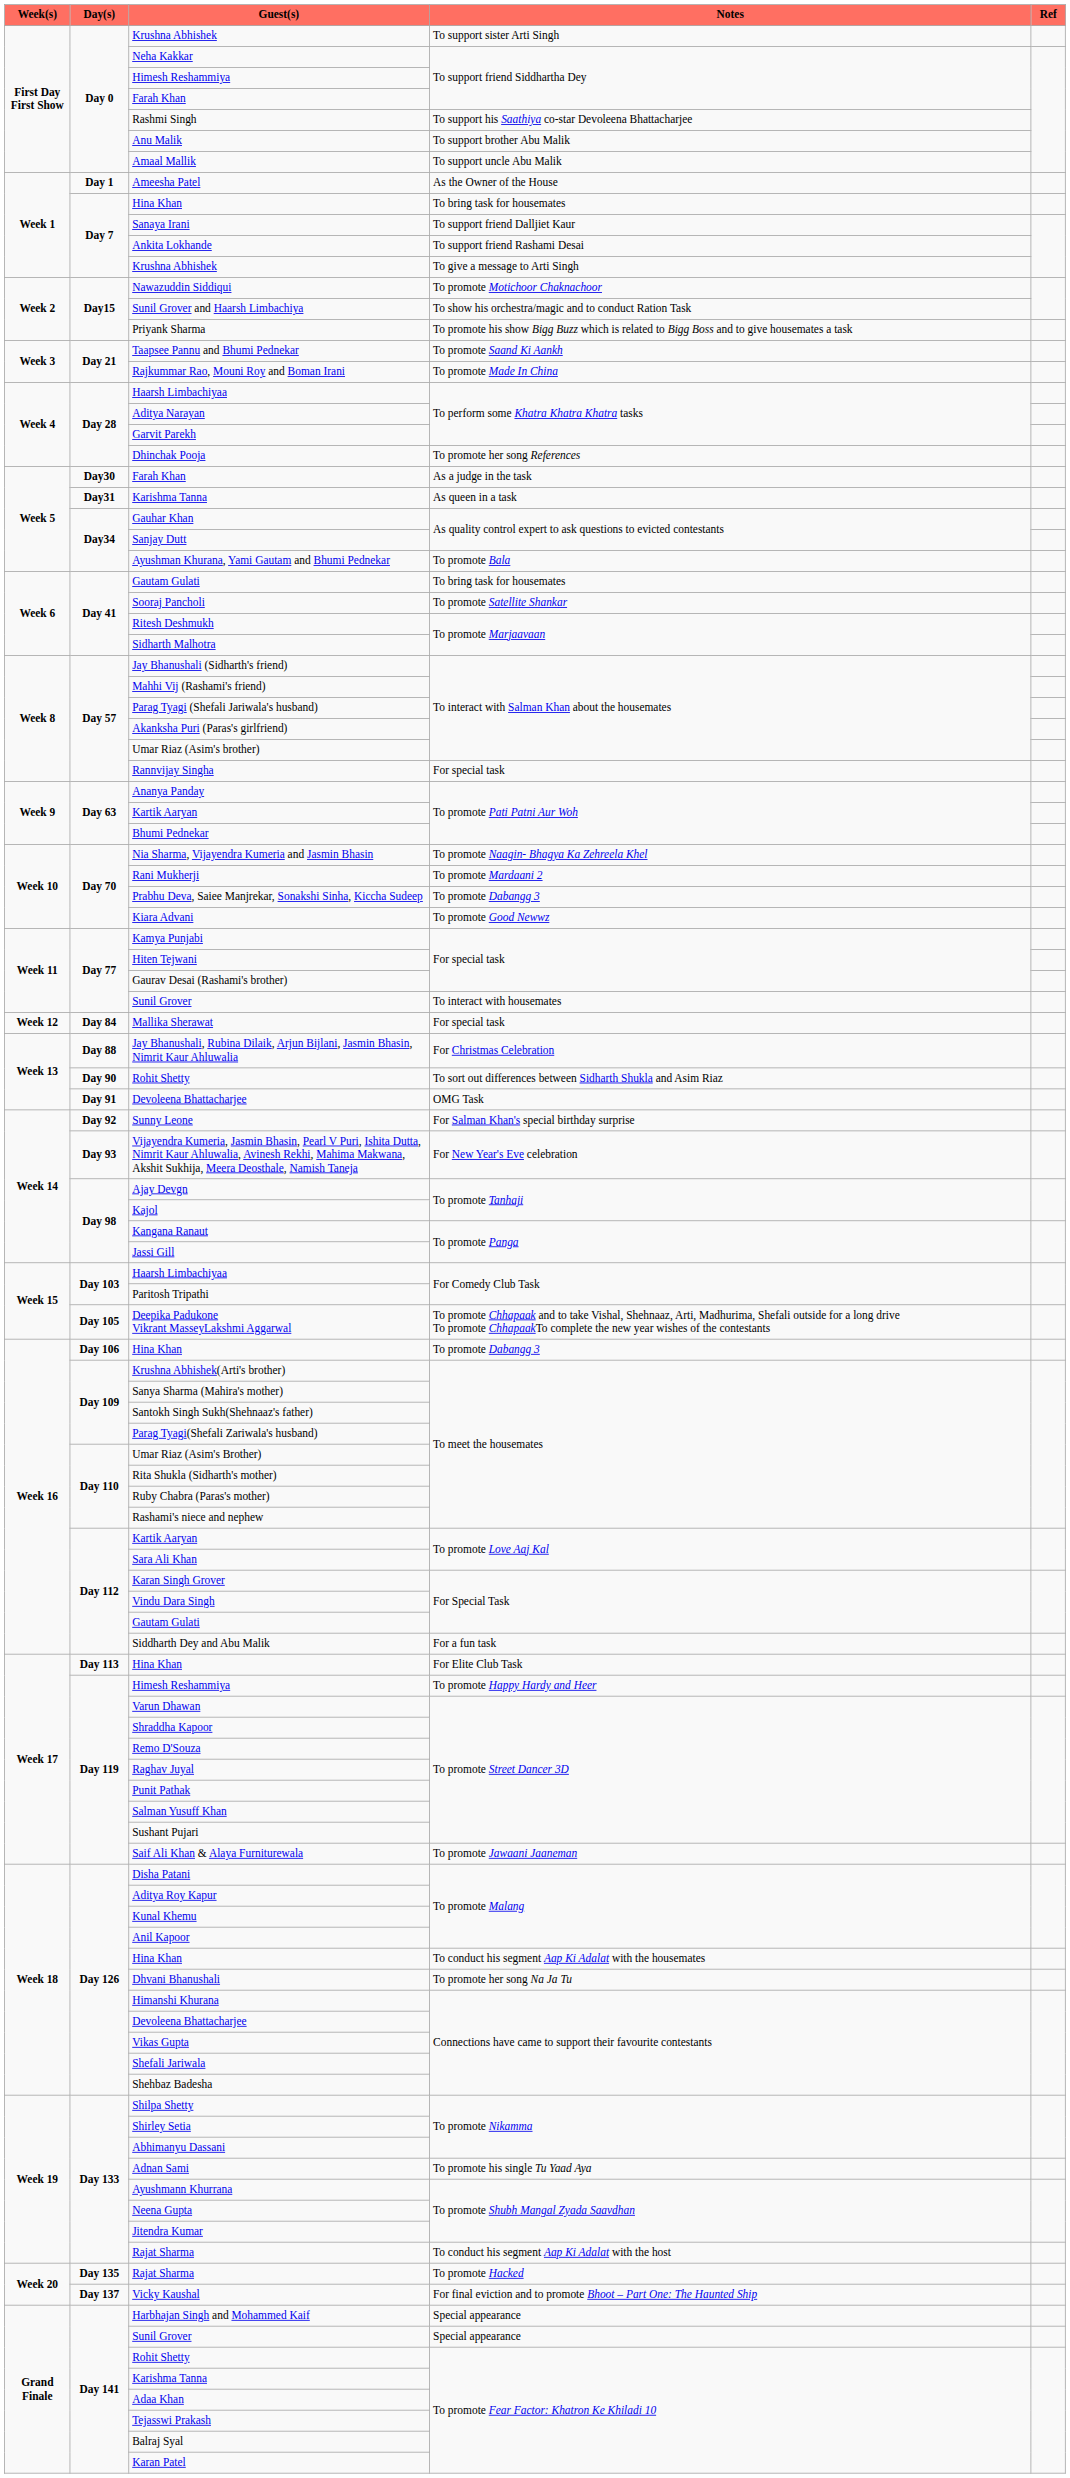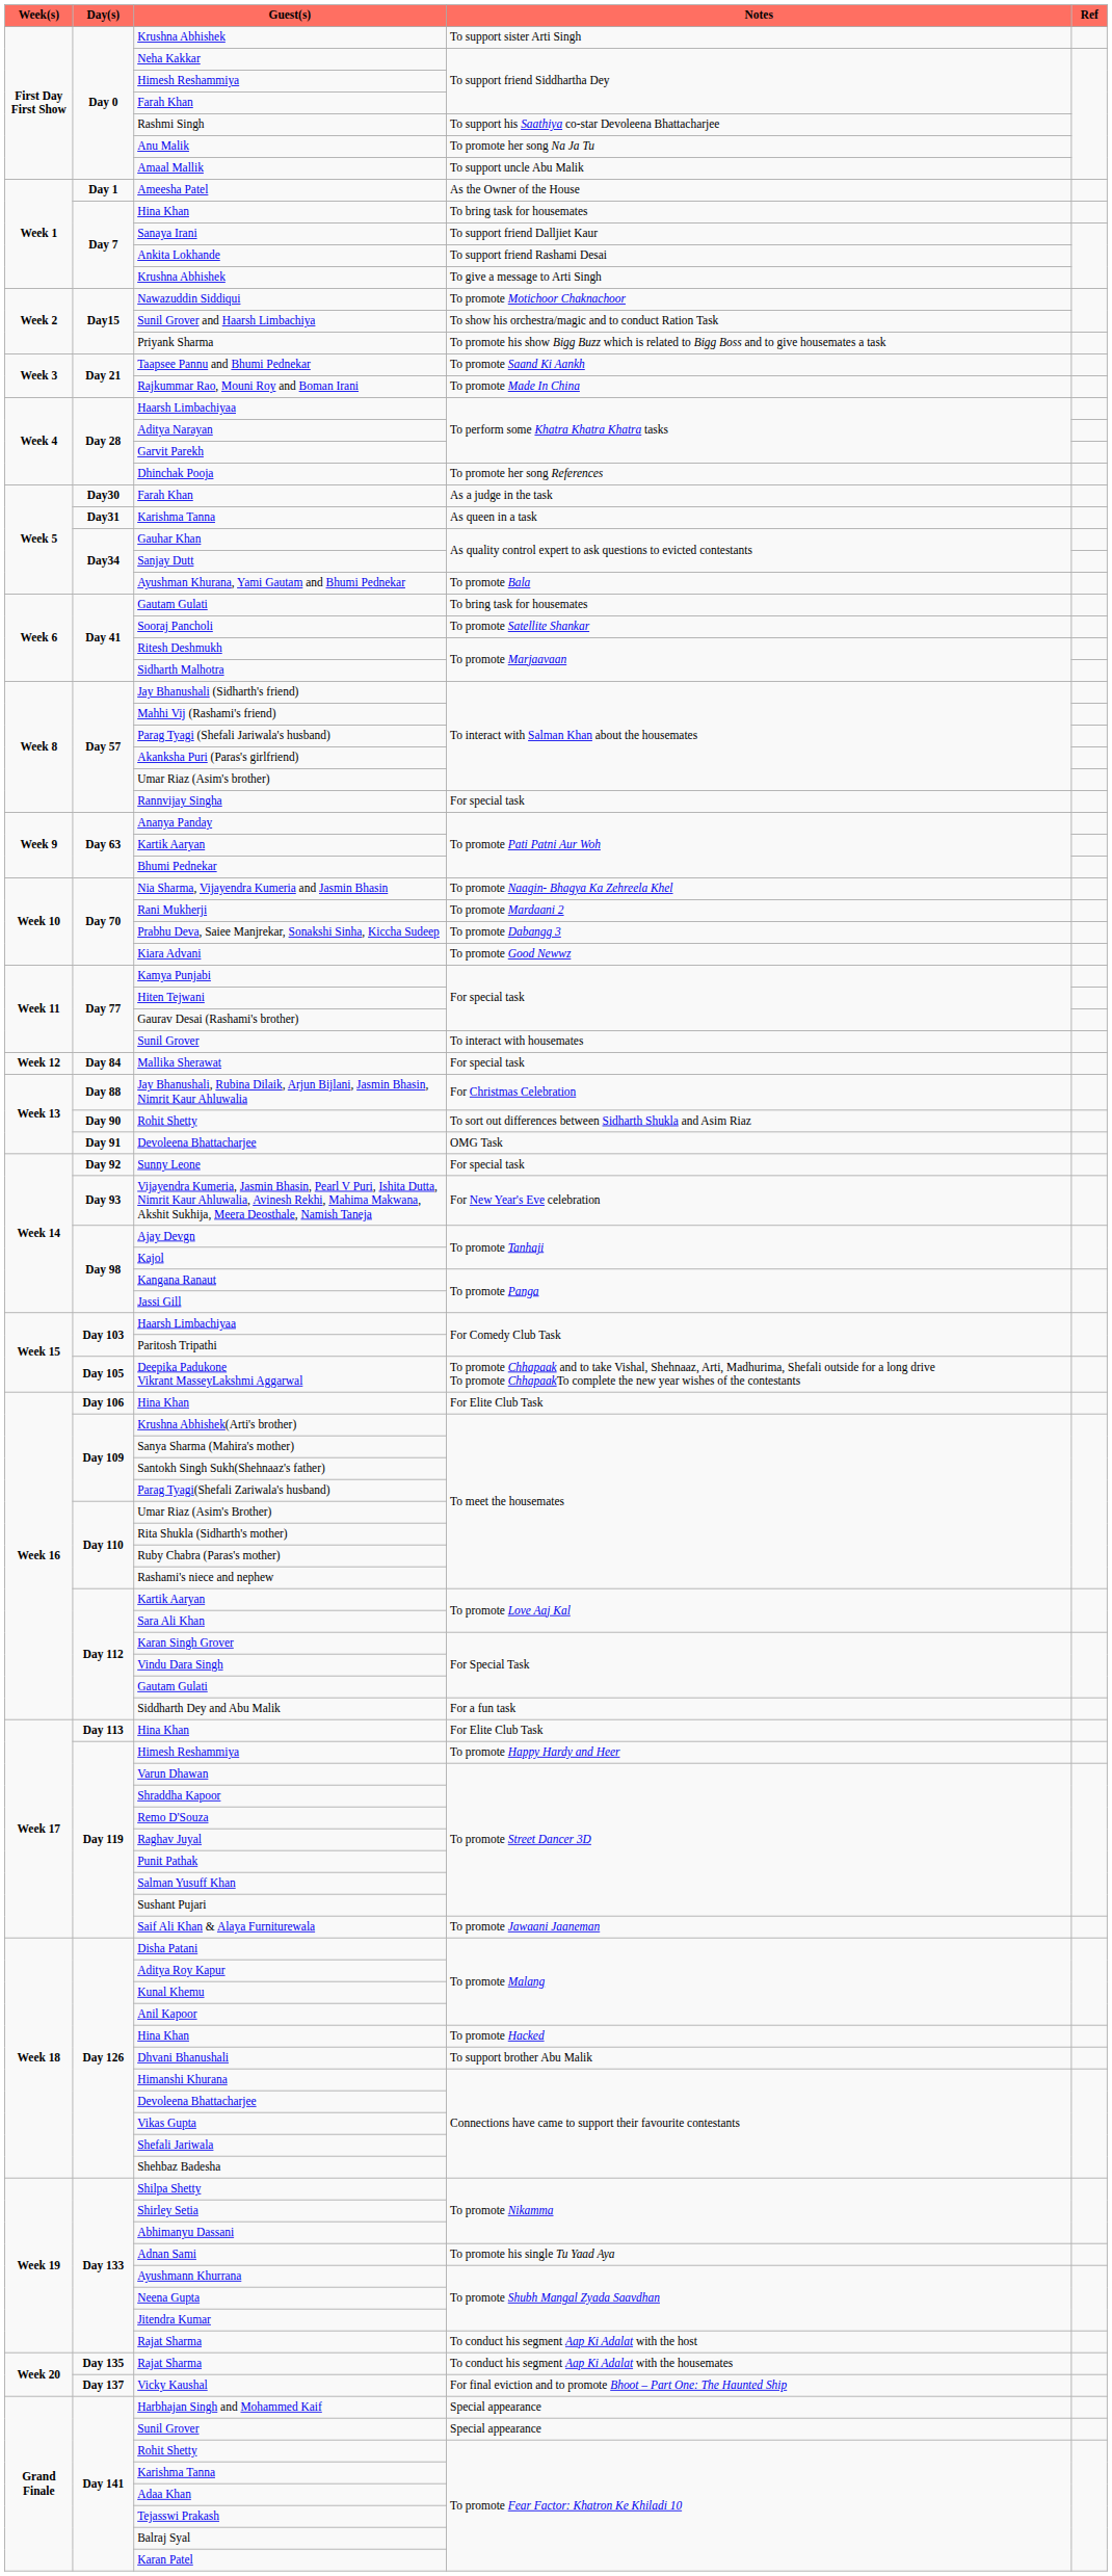Anu Malik | Notes: To support brother Abu Malik -> To promote her song Na Ja Tu
Sunny Leone | Notes: For Salman Khan's special birthday surprise -> For special task
Day 106 / Hina Khan | Notes: To promote Dabangg 3 -> For Elite Club Task
Day 126 / Hina Khan | Notes: To conduct his segment Aap Ki Adalat with the housemates -> To promote Hacked
Dhvani Bhanushali | Notes: To promote her song Na Ja Tu -> To support brother Abu Malik
Day 135 / Rajat Sharma | Notes: To promote Hacked -> To conduct his segment Aap Ki Adalat with the housemates
